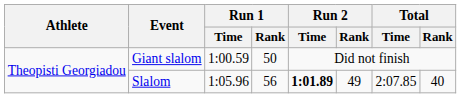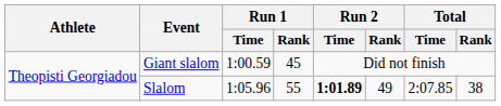Giant slalom | Run 1 / Rank: 50 -> 45
Slalom | Run 1 / Rank: 56 -> 55
Slalom | Total / Rank: 40 -> 38
